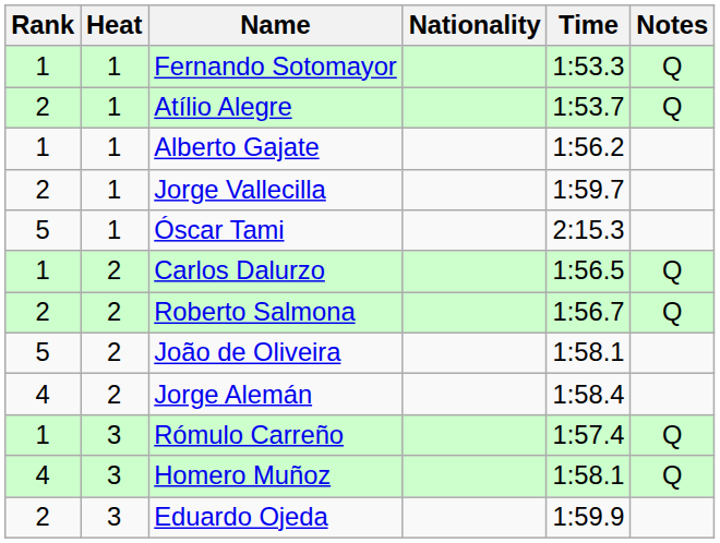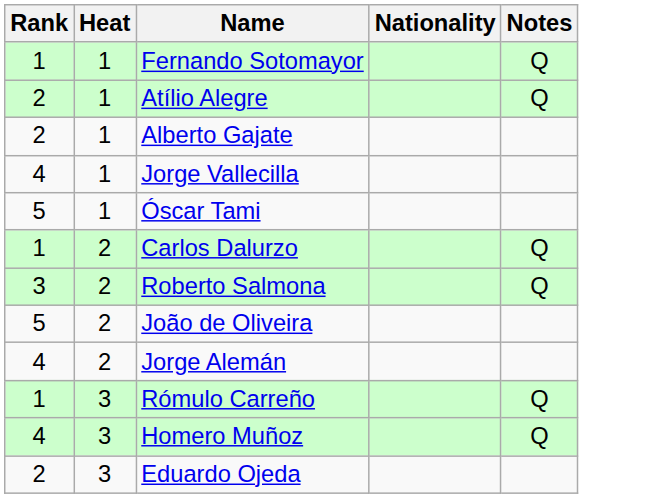- column: Time | 1:53.3 | 1:53.7 | 1:56.2 | 1:59.7 | 2:15.3 | 1:56.5 | 1:56.7 | 1:58.1 | 1:58.4 | 1:57.4 | 1:58.1 | 1:59.9
Alberto Gajate | Rank: 1 -> 2
Jorge Vallecilla | Rank: 2 -> 4
Roberto Salmona | Rank: 2 -> 3
